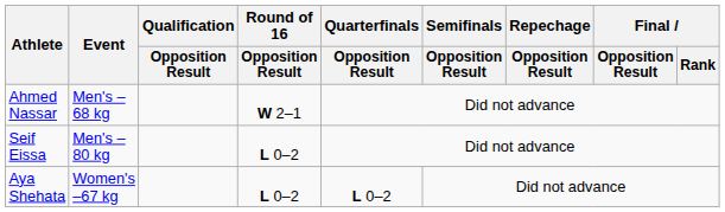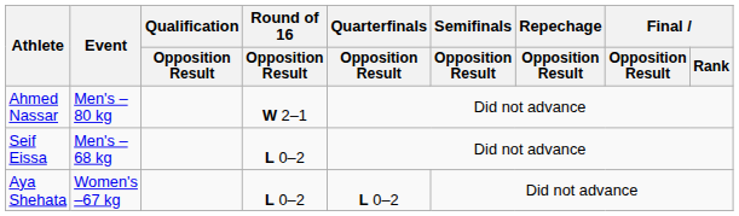Ahmed Nassar | Event: Men's –68 kg -> Men's –80 kg
Seif Eissa | Event: Men's –80 kg -> Men's –68 kg
